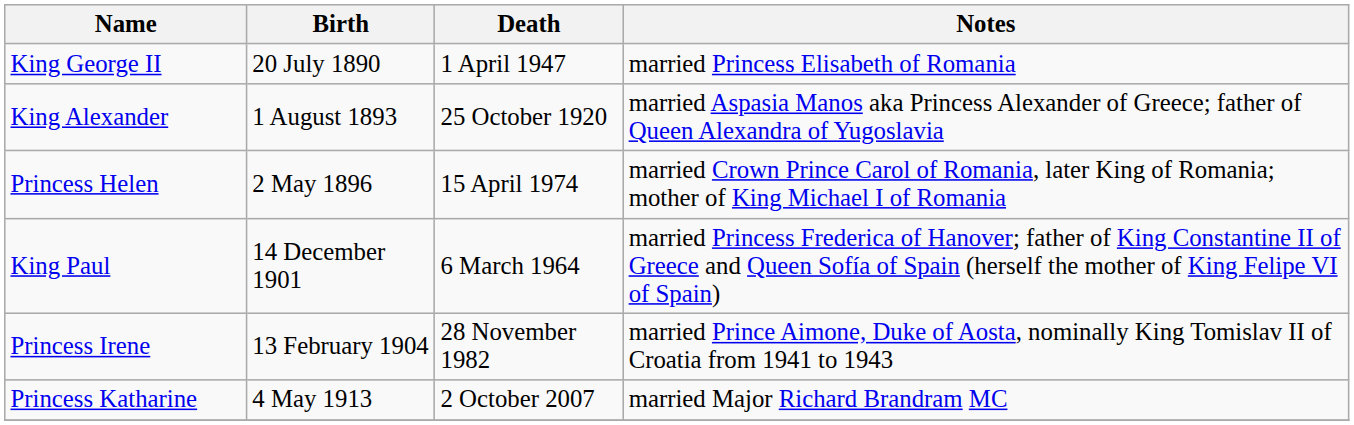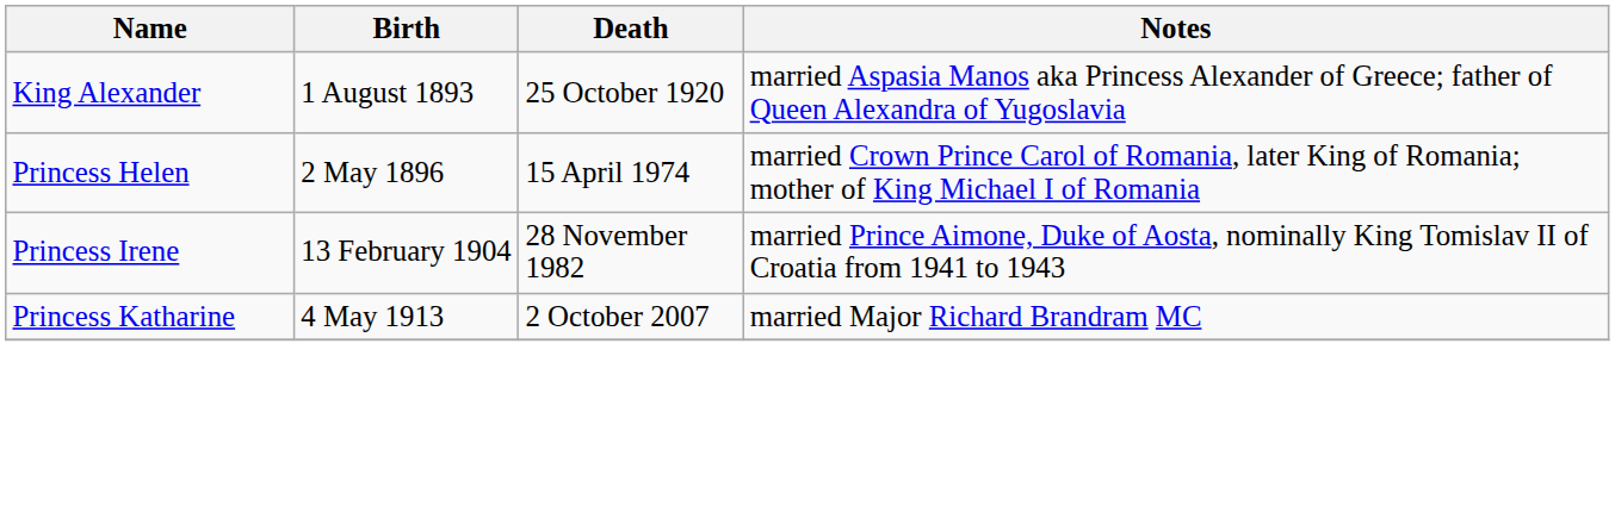- row: King George II | 20 July 1890 | 1 April 1947 | married Princess Elisabeth of Romania
- row: King Paul | 14 December 1901 | 6 March 1964 | married Princess Frederica of Hanover; father of King Constantine II of Greece and Queen Sofía of Spain (herself the mother of King Felipe VI of Spain)
